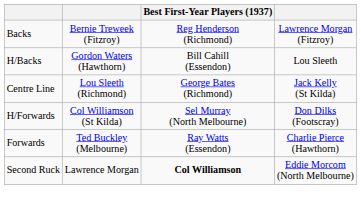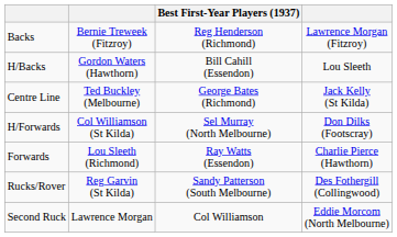Centre Line | column 2: Lou Sleeth (Richmond) -> Ted Buckley (Melbourne)
Forwards | column 2: Ted Buckley (Melbourne) -> Lou Sleeth (Richmond)
+ row: Rucks/Rover | Reg Garvin (St Kilda) | Sandy Patterson (South Melbourne) | Des Fothergill (Collingwood)
Second Ruck | Best First-Year Players (1937): bold -> normal
